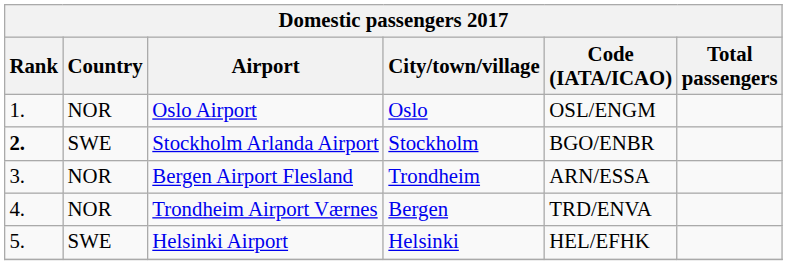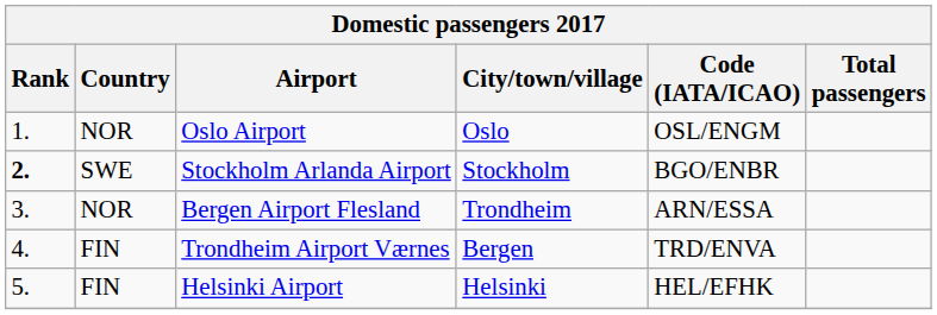Trondheim Airport Værnes | Country: NOR -> FIN
Helsinki Airport | Country: SWE -> FIN
